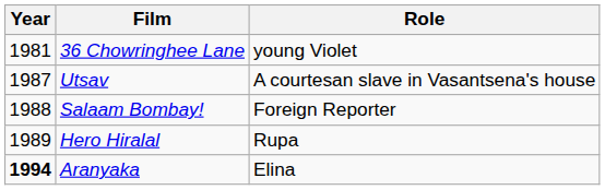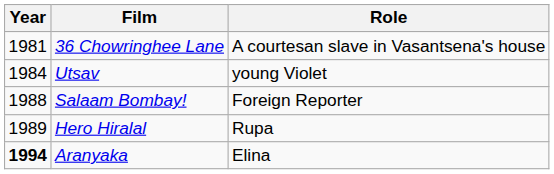36 Chowringhee Lane | Role: young Violet -> A courtesan slave in Vasantsena's house
Utsav | Year: 1987 -> 1984
Utsav | Role: A courtesan slave in Vasantsena's house -> young Violet
